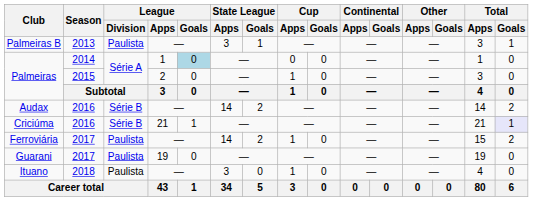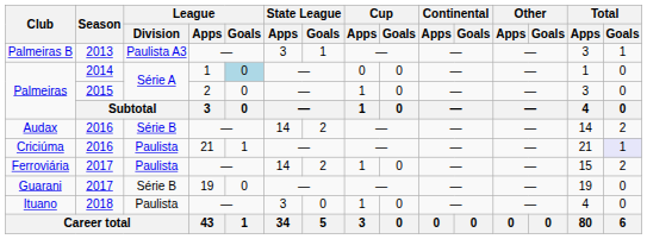Palmeiras B | League / Division: Paulista -> Paulista A3
Criciúma | League / Division: Série B -> Paulista
Guarani | League / Division: Paulista -> Série B
